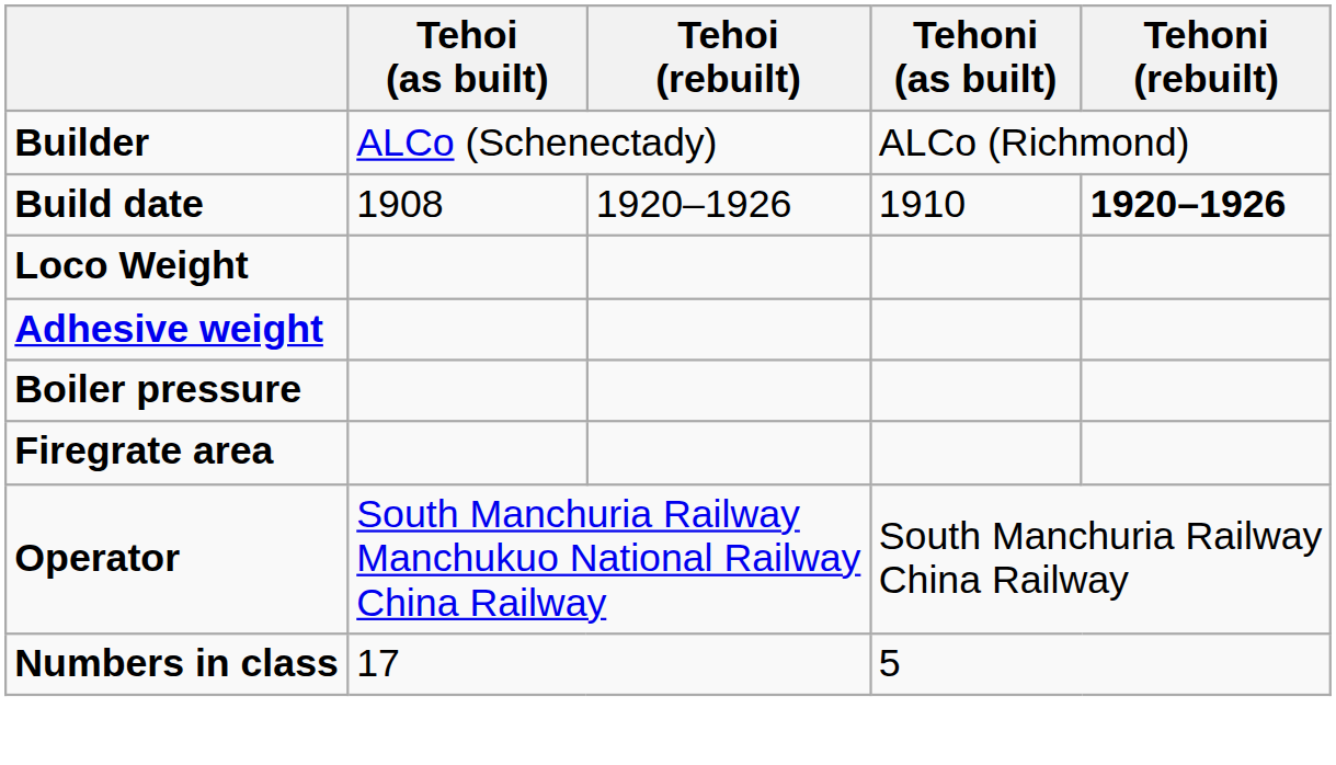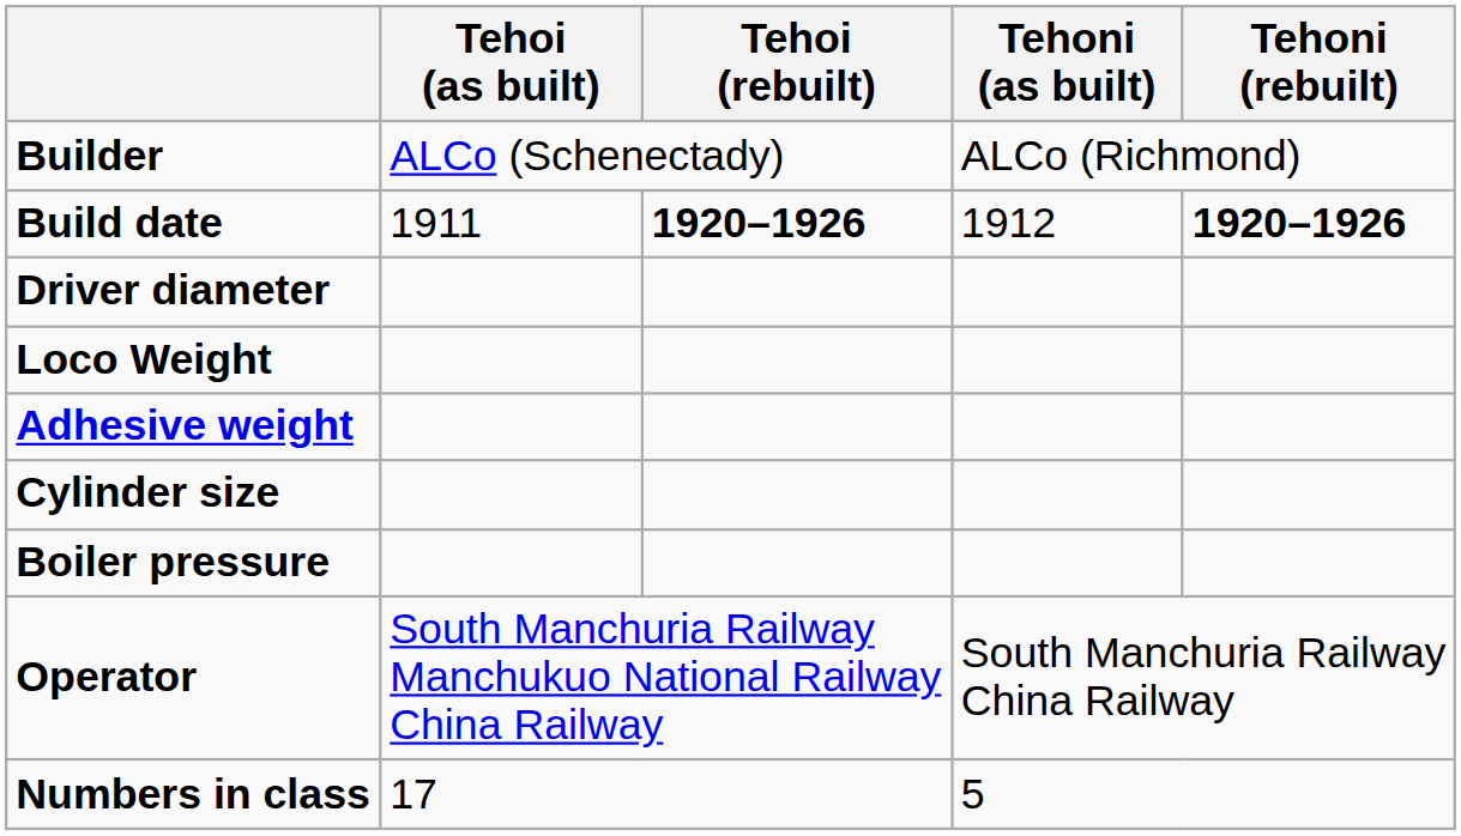Build date | Tehoi (as built): 1908 -> 1911
Build date | Tehoi (rebuilt): normal -> bold
Build date | Tehoni (as built): 1910 -> 1912
+ row: Driver diameter
+ row: Cylinder size
- row: Firegrate area
